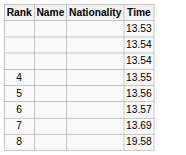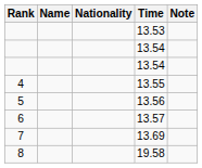+ column: Note
